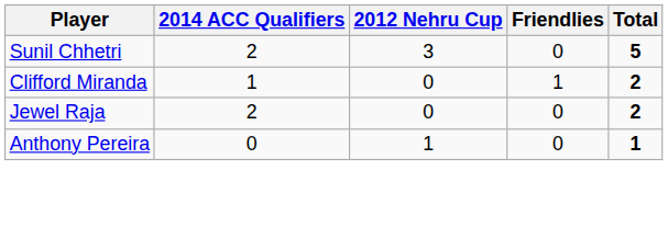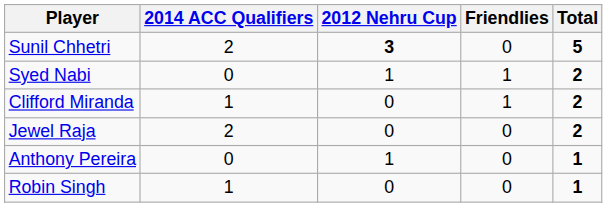Sunil Chhetri | 2012 Nehru Cup: normal -> bold
+ row: Syed Nabi | 0 | 1 | 1 | 2
+ row: Robin Singh | 1 | 0 | 0 | 1
